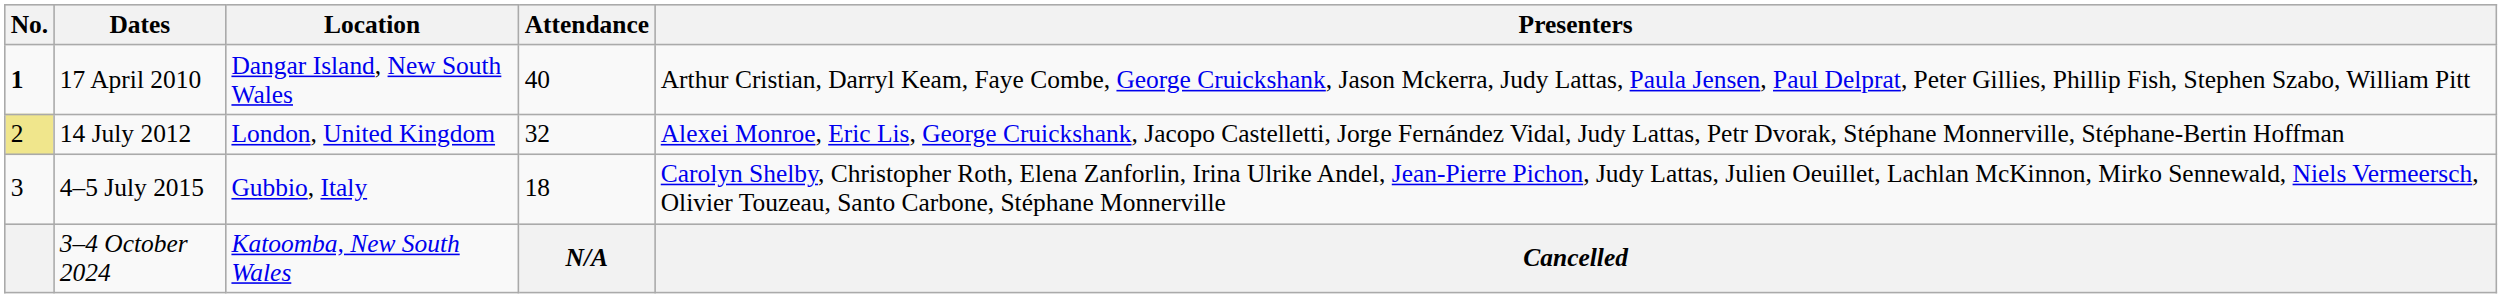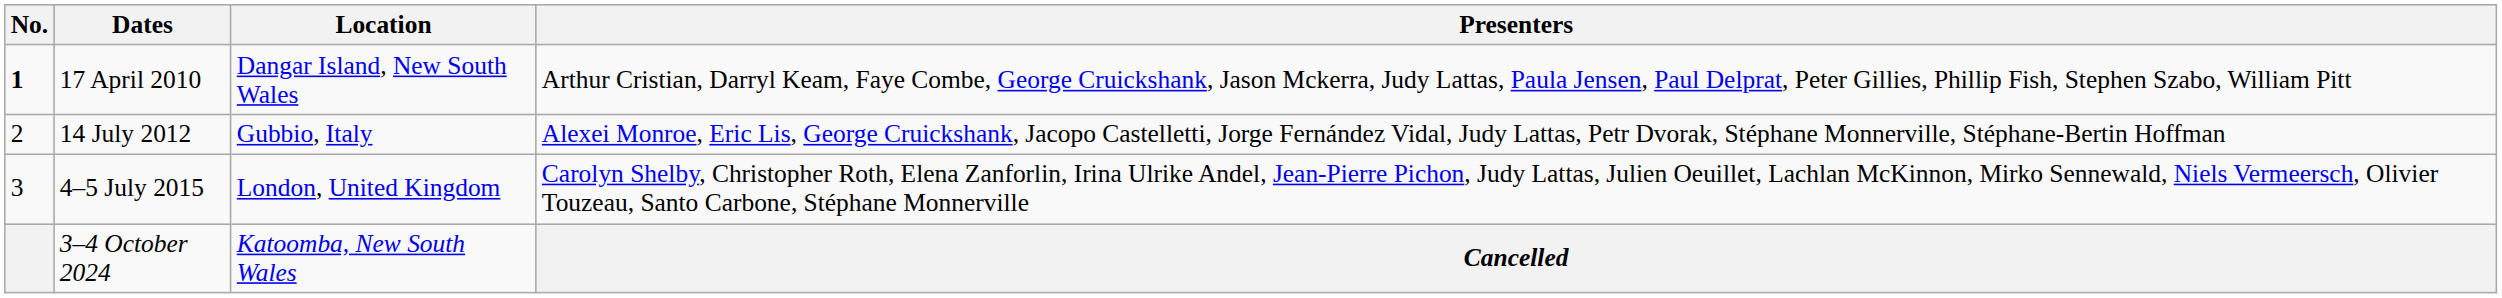- column: Attendance | 40 | 32 | 18 | N/A
14 July 2012 | No.: khaki background -> no background
14 July 2012 | Location: London, United Kingdom -> Gubbio, Italy
4–5 July 2015 | Location: Gubbio, Italy -> London, United Kingdom
